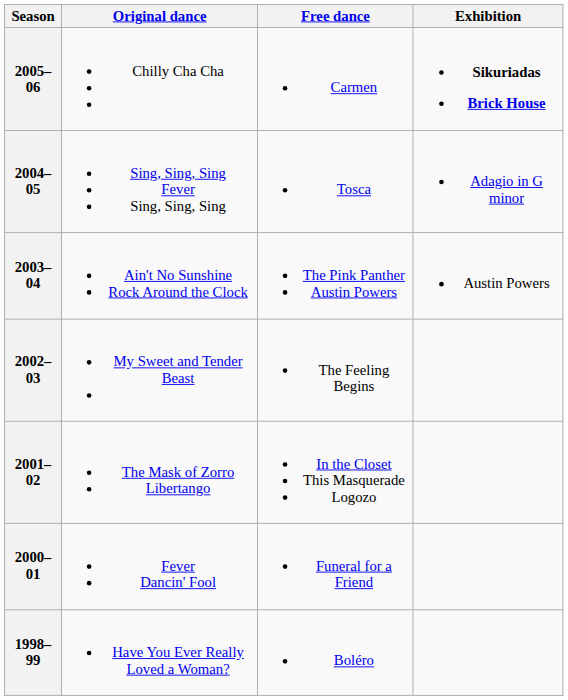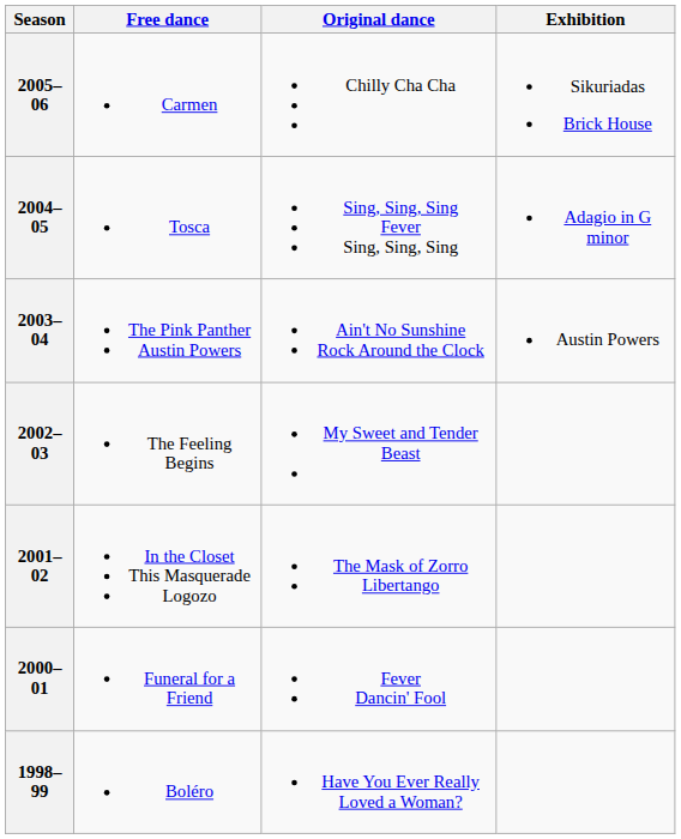columns swapped: Original dance <-> Free dance
2005–06 | Exhibition: bold -> normal
